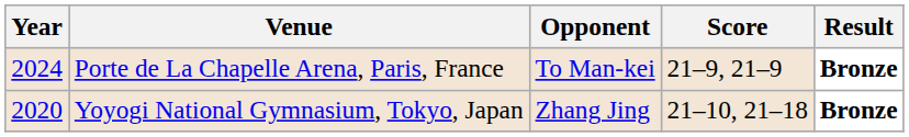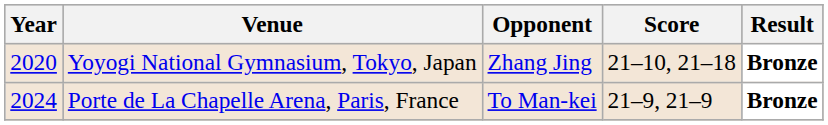rows swapped: Yoyogi National Gymnasium, Tokyo, Japan <-> Porte de La Chapelle Arena, Paris, France
